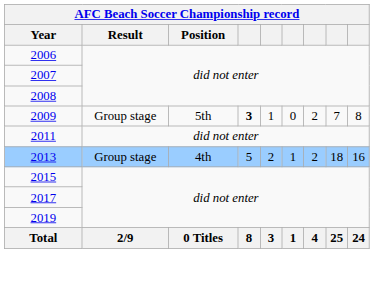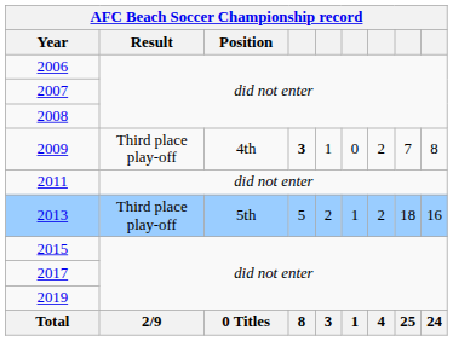2009 | Result: Group stage -> Third place play-off
2009 | Position: 5th -> 4th
2013 | Result: Group stage -> Third place play-off
2013 | Position: 4th -> 5th
